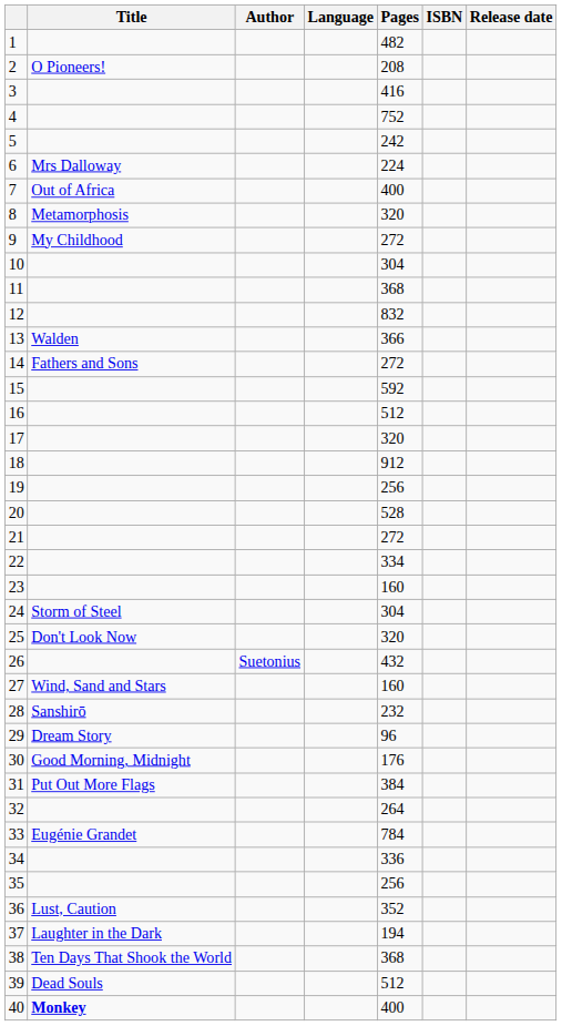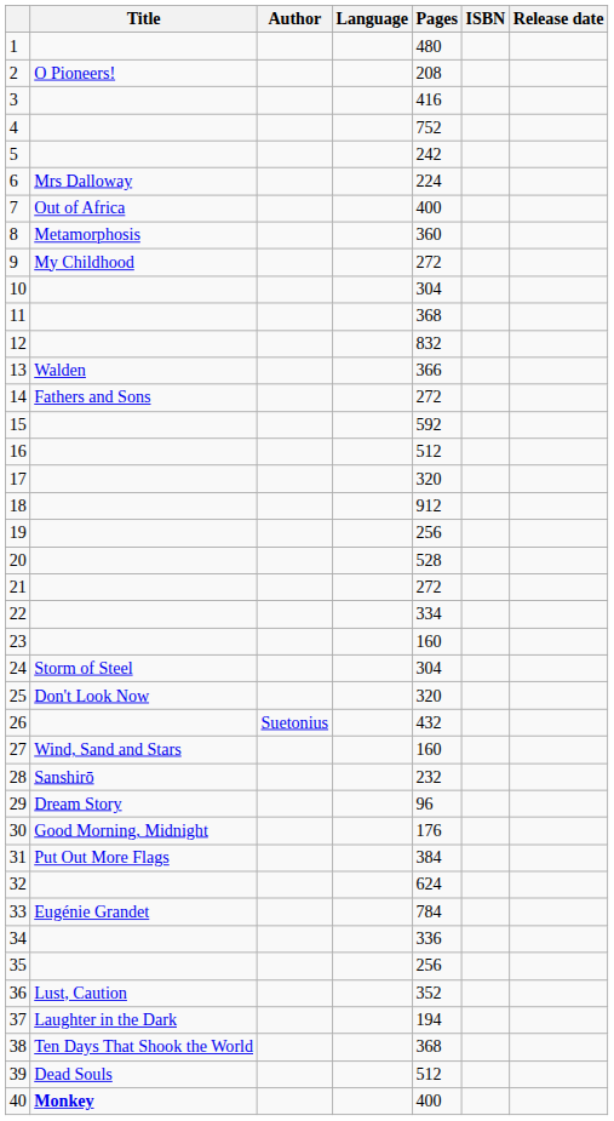1 | Pages: 482 -> 480
8 | Pages: 320 -> 360
32 | Pages: 264 -> 624
